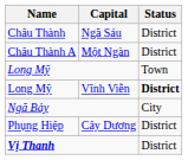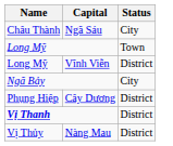Ngã Sáu | Status: District -> City
- row: Châu Thành A | Một Ngàn | District
Vĩnh Viễn | Status: bold -> normal
+ row: Vị Thủy | Nàng Mau | District
